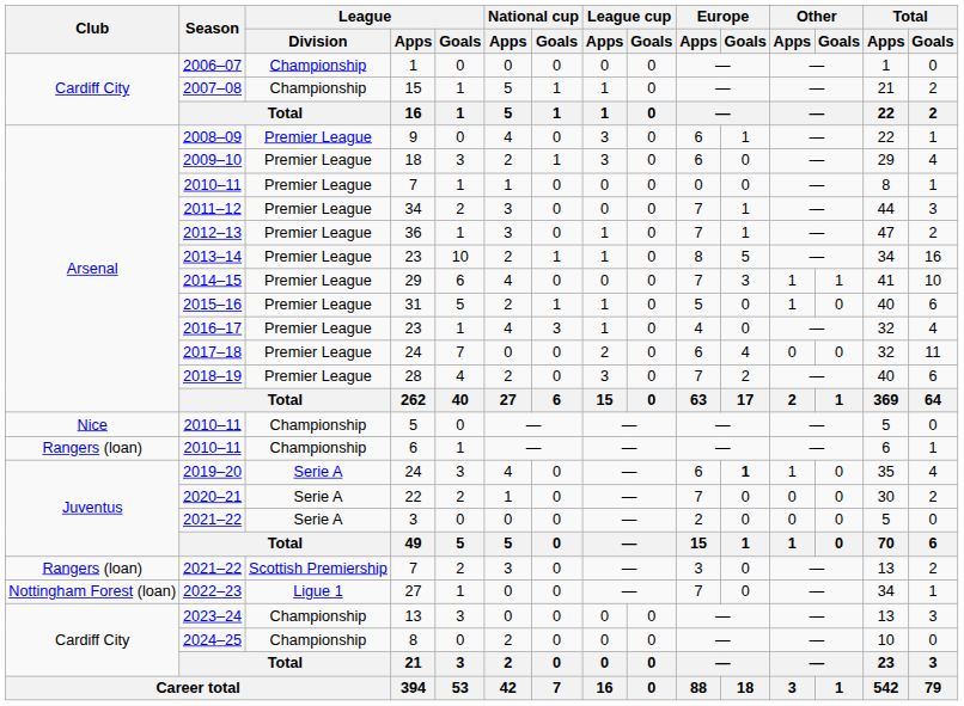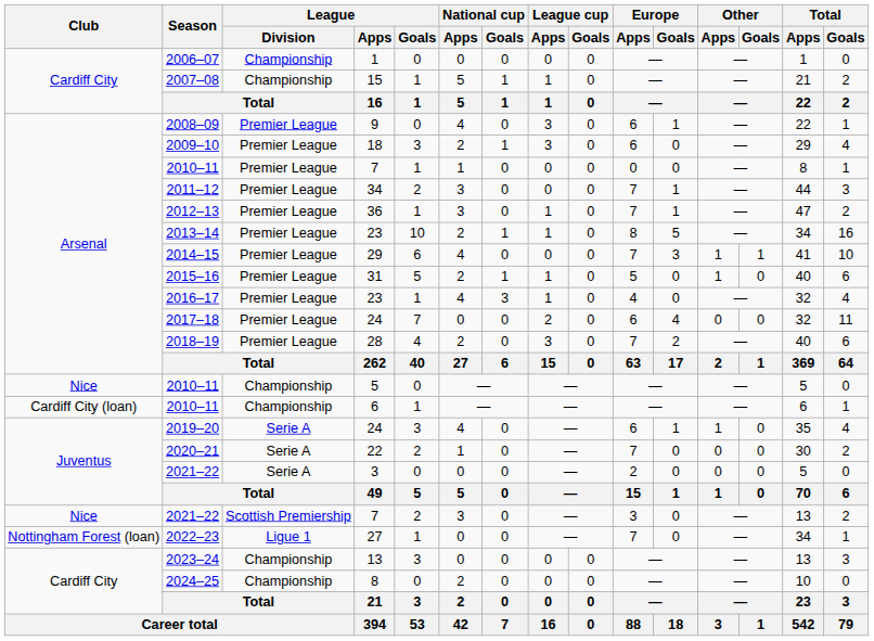2010–11 / 6 | Club: Rangers (loan) -> Cardiff City (loan)
2019–20 | Europe / Goals: bold -> normal
2021–22 / 7 | Club: Rangers (loan) -> Nice
